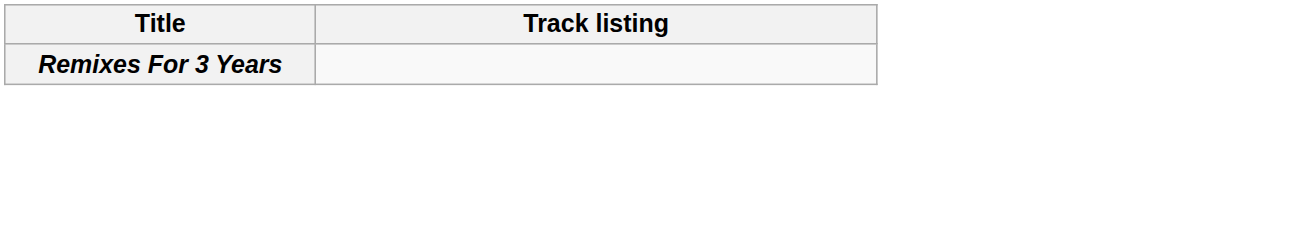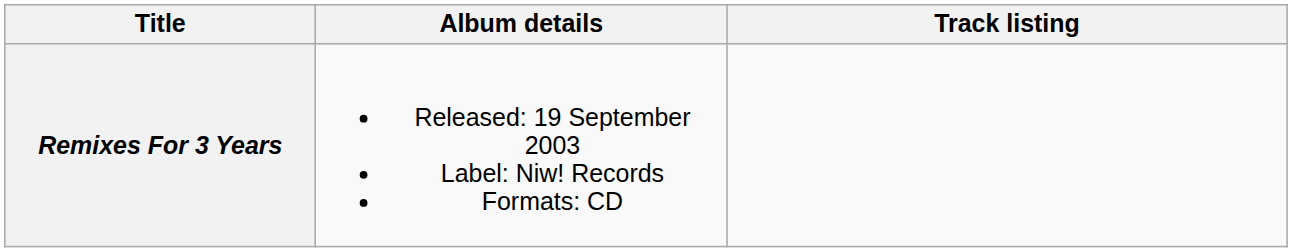+ column: Album details | Released: 19 September 2003 Label: Niw! Records Formats: CD
